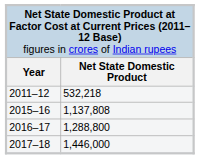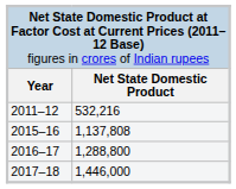2011–12 | column 2: 532,218 -> 532,216
